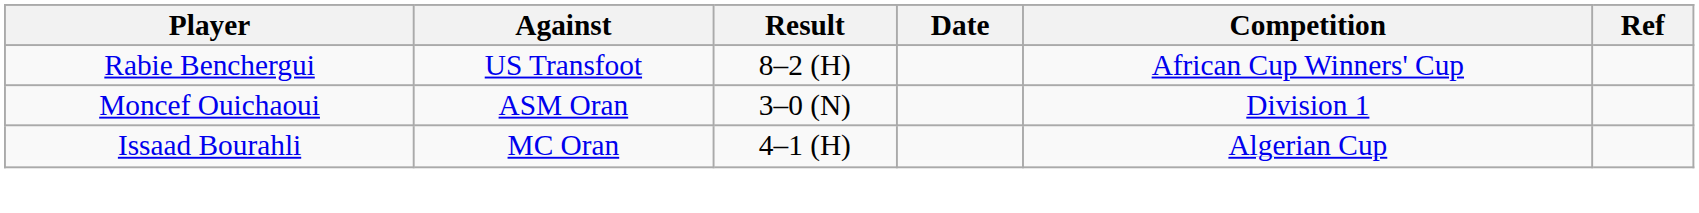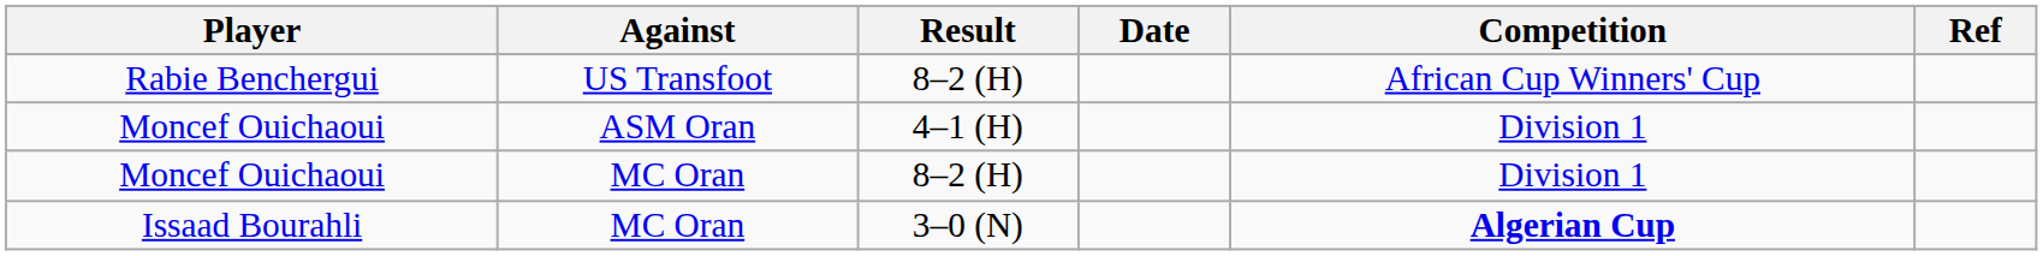Moncef Ouichaoui / ASM Oran | Result: 3–0 (N) -> 4–1 (H)
+ row: Moncef Ouichaoui | MC Oran | 8–2 (H) | Division 1
Issaad Bourahli | Result: 4–1 (H) -> 3–0 (N)
Issaad Bourahli | Competition: normal -> bold
